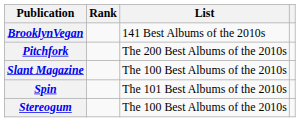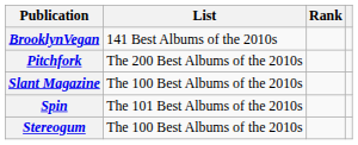columns swapped: List <-> Rank
